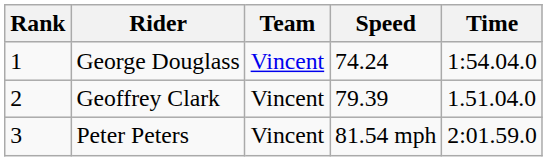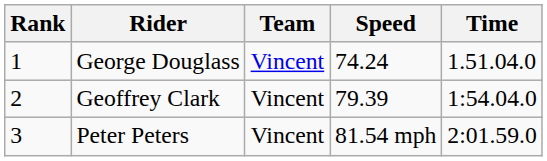George Douglass | Time: 1:54.04.0 -> 1.51.04.0
Geoffrey Clark | Time: 1.51.04.0 -> 1:54.04.0
